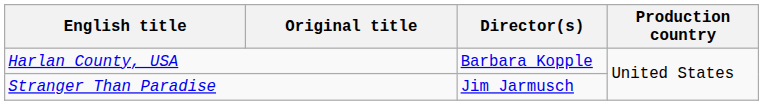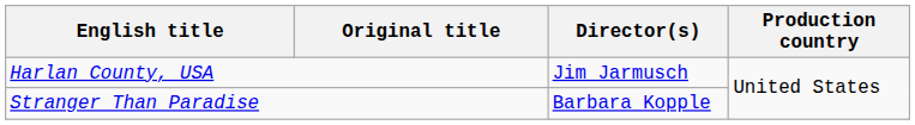Harlan County, USA | Director(s): Barbara Kopple -> Jim Jarmusch
Stranger Than Paradise | Director(s): Jim Jarmusch -> Barbara Kopple
